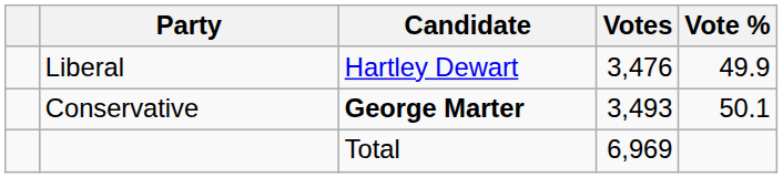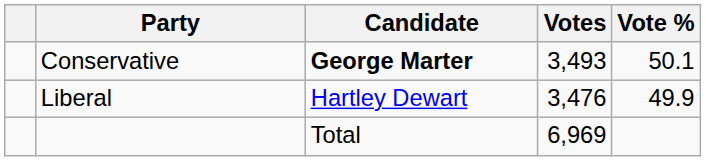rows swapped: Conservative <-> Liberal
